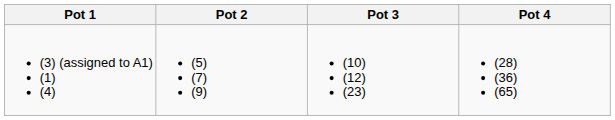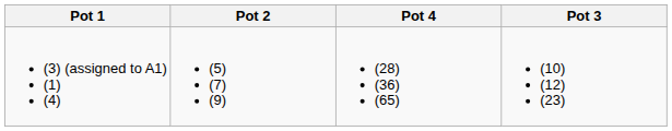columns swapped: Pot 3 <-> Pot 4
